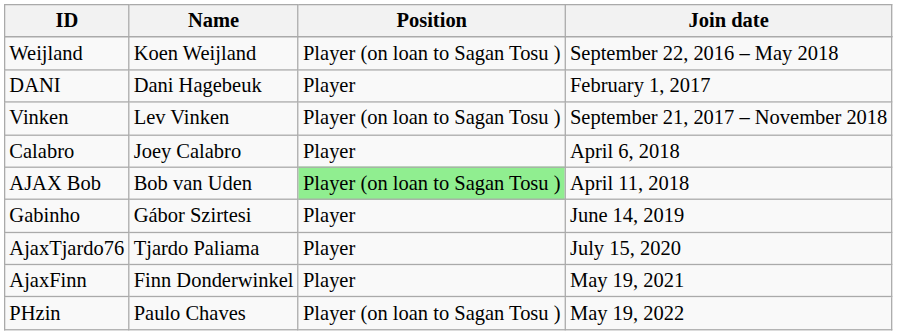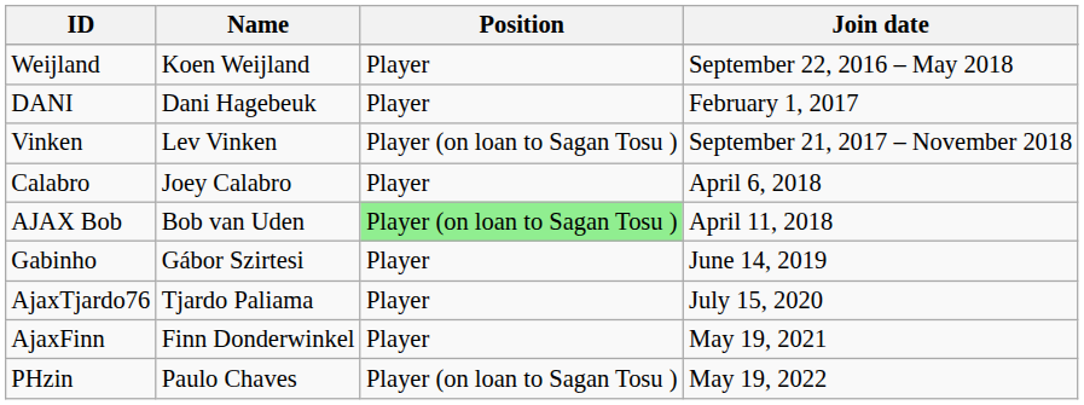Weijland | Position: Player (on loan to Sagan Tosu ) -> Player
